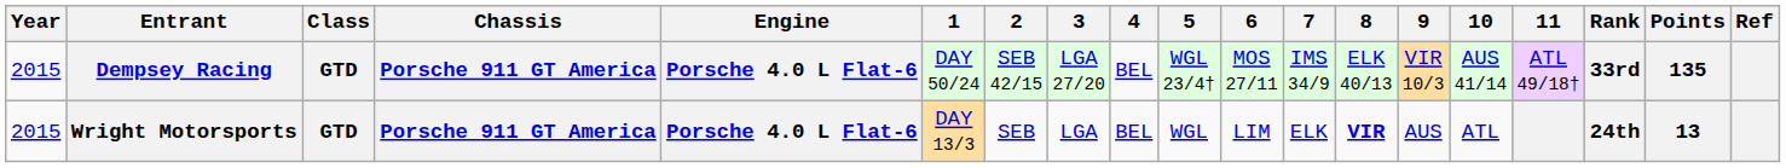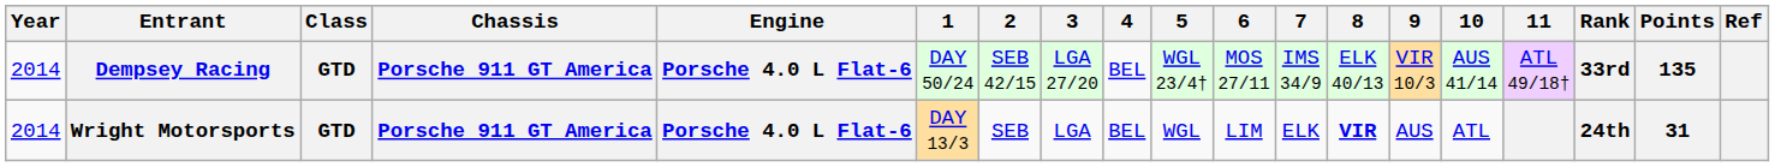Dempsey Racing | Year: 2015 -> 2014
Wright Motorsports | Year: 2015 -> 2014
Wright Motorsports | Points: 13 -> 31
